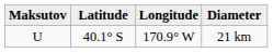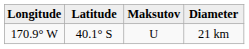columns swapped: Maksutov <-> Longitude
